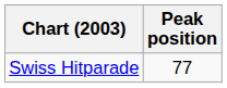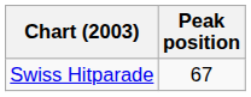Swiss Hitparade | Peak position: 77 -> 67
